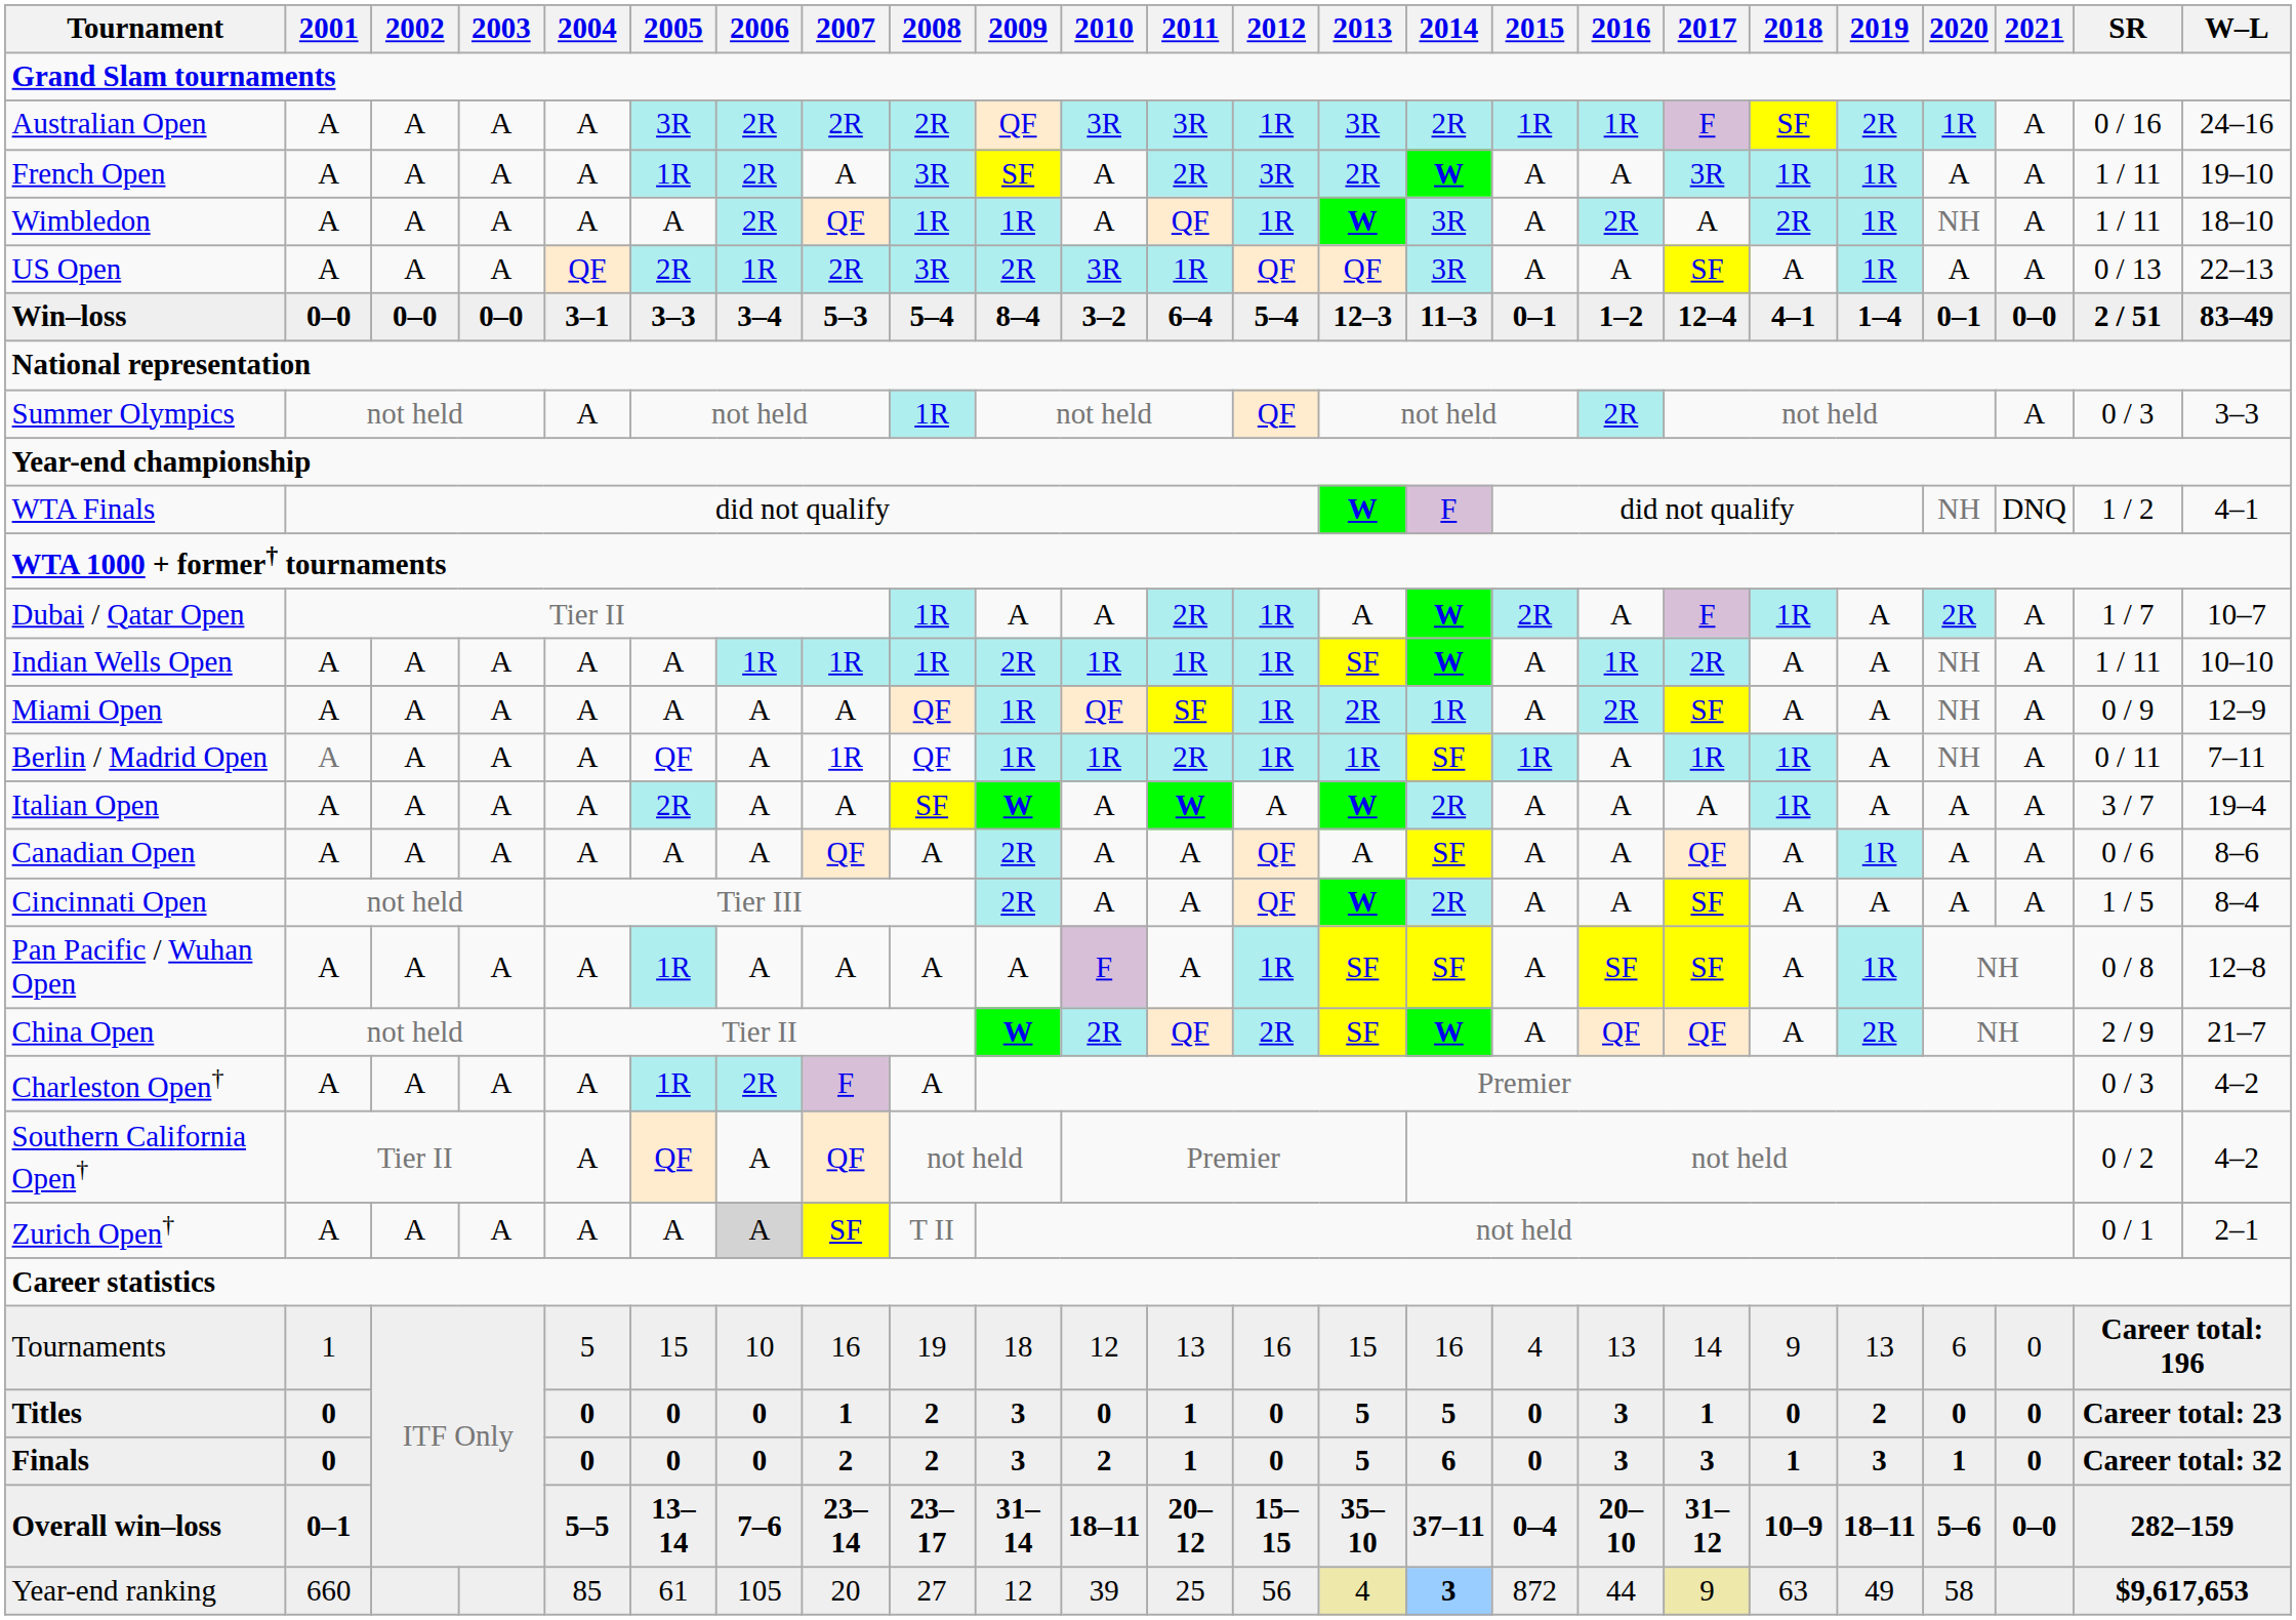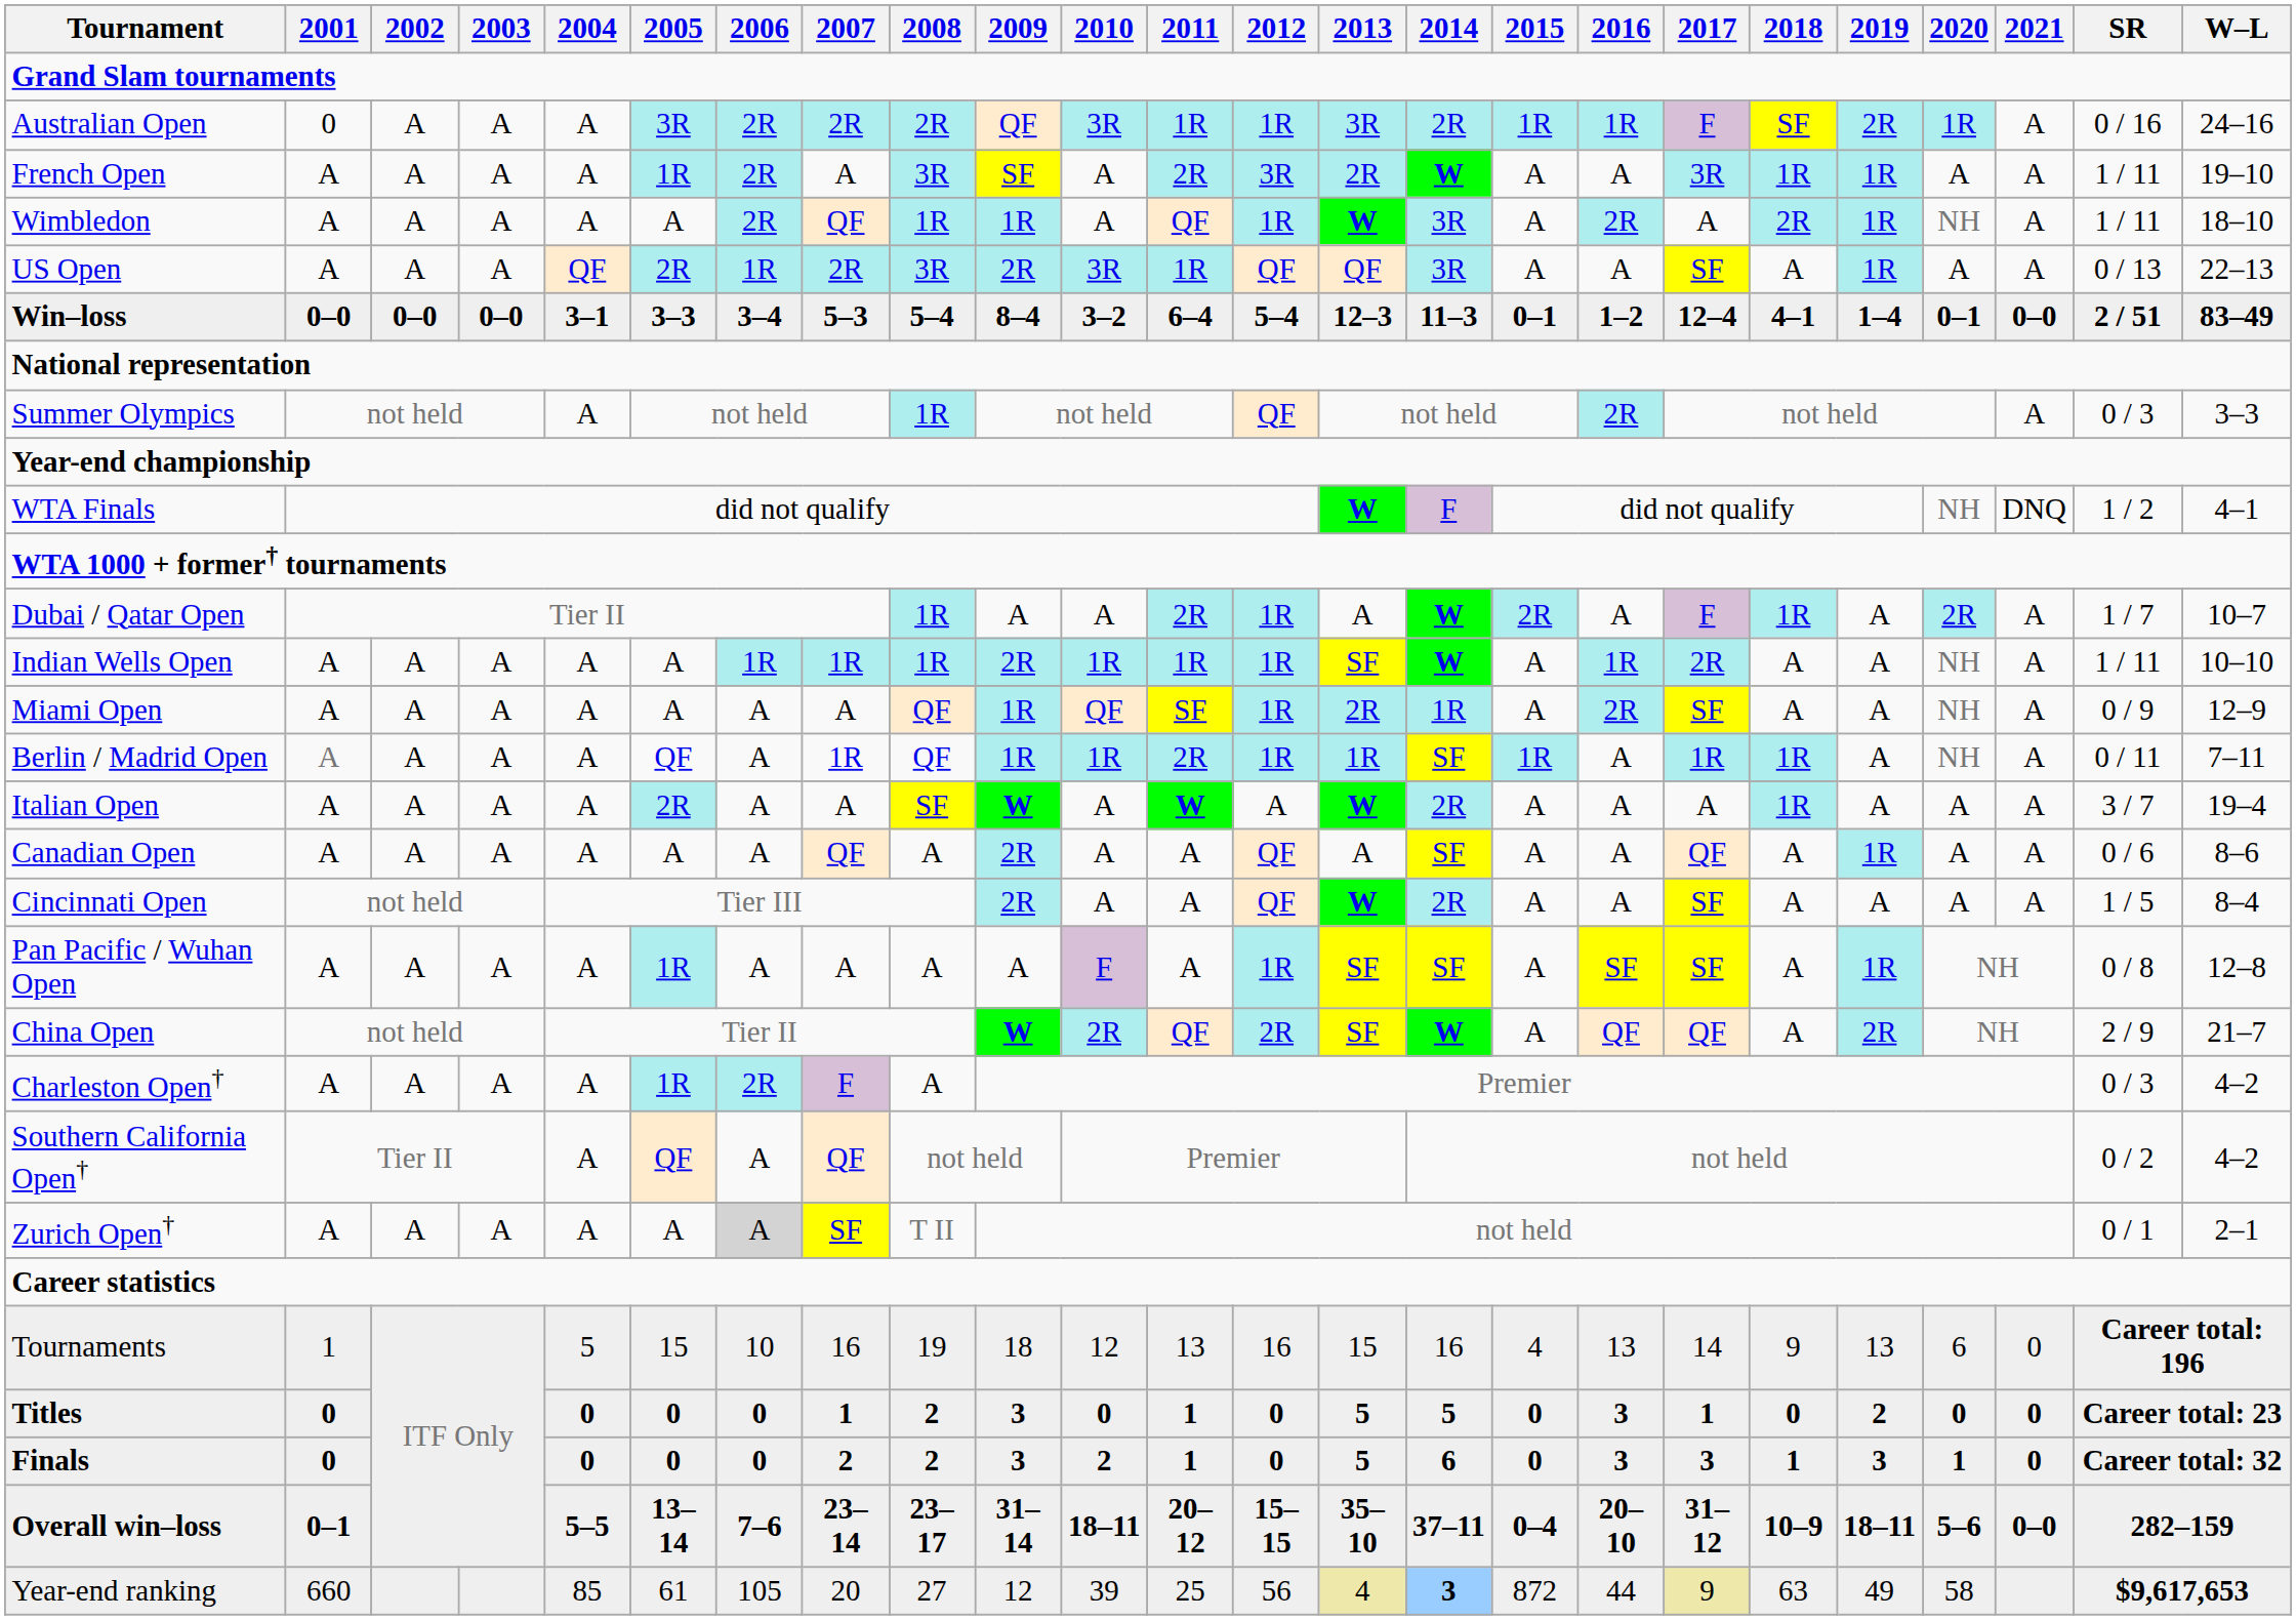Australian Open | 2001: A -> 0
Australian Open | 2011: 3R -> 1R
